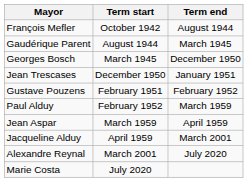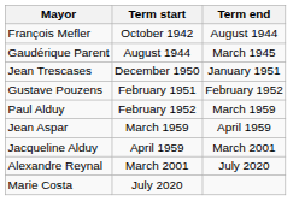- row: Georges Bosch | March 1945 | December 1950
